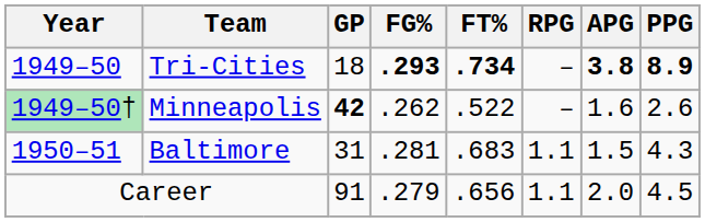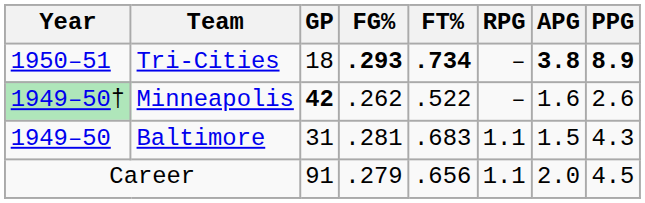Tri-Cities | Year: 1949–50 -> 1950–51
Baltimore | Year: 1950–51 -> 1949–50
